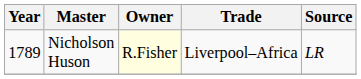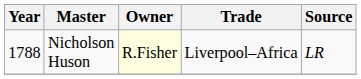Nicholson Huson | Year: 1789 -> 1788
